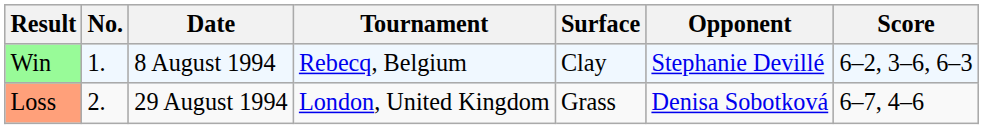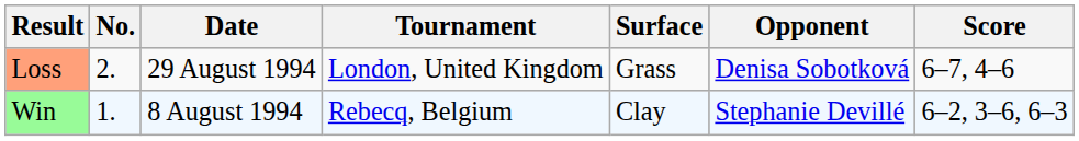rows swapped: Win <-> Loss
